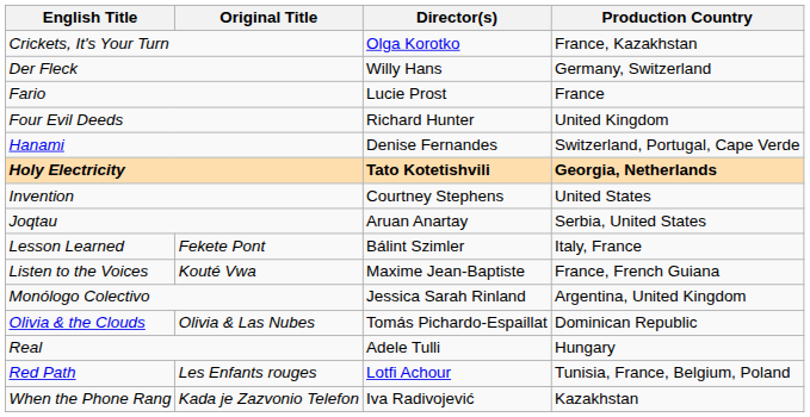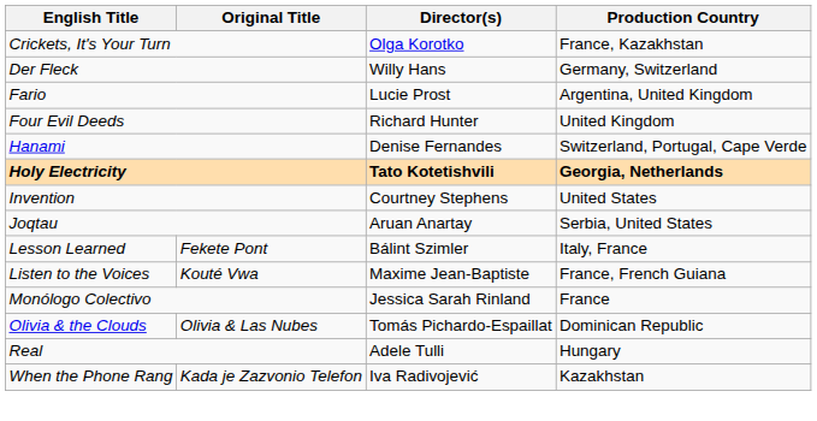Fario | Production Country: France -> Argentina, United Kingdom
Monólogo Colectivo | Production Country: Argentina, United Kingdom -> France
- row: Red Path | Les Enfants rouges | Lotfi Achour | Tunisia, France, Belgium, Poland
